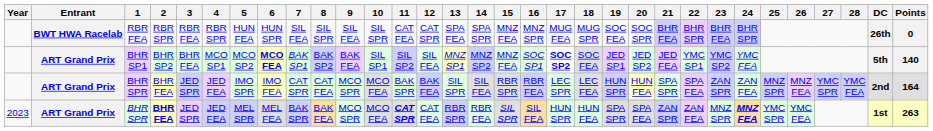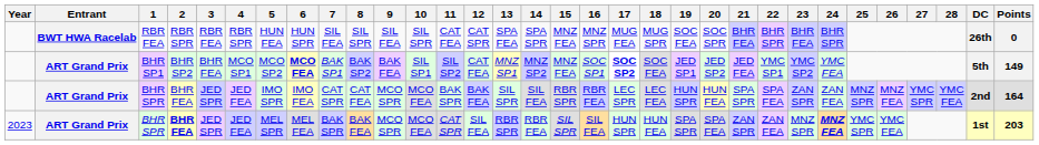BHR SP1 | 12: SIL FEA -> CAT FEA
BHR SP1 | Points: 140 -> 149
2023 / BHR SPR | 11: bold -> normal
2023 / BHR SPR | 12: CAT FEA -> SIL FEA
2023 / BHR SPR | Points: 263 -> 203
